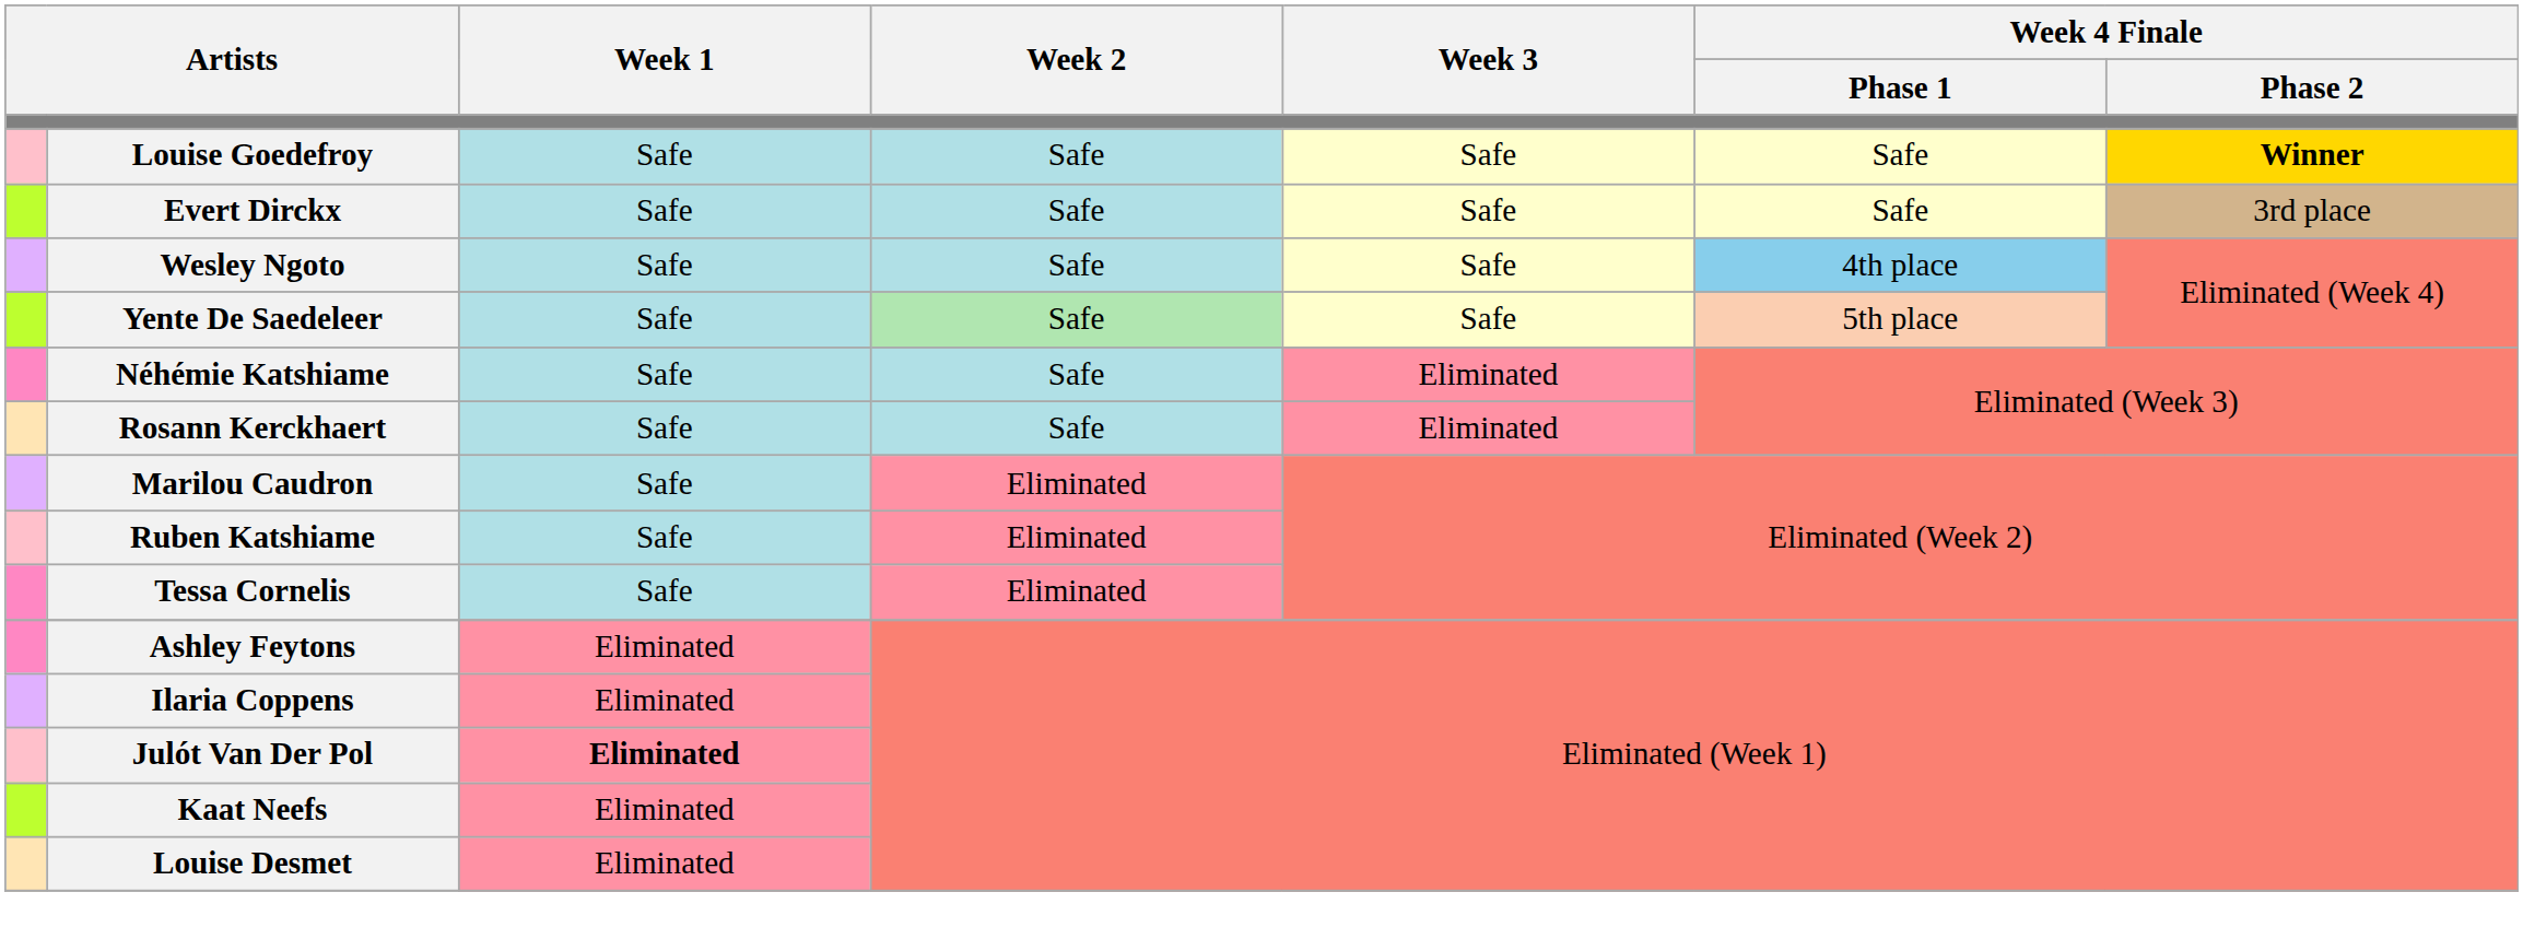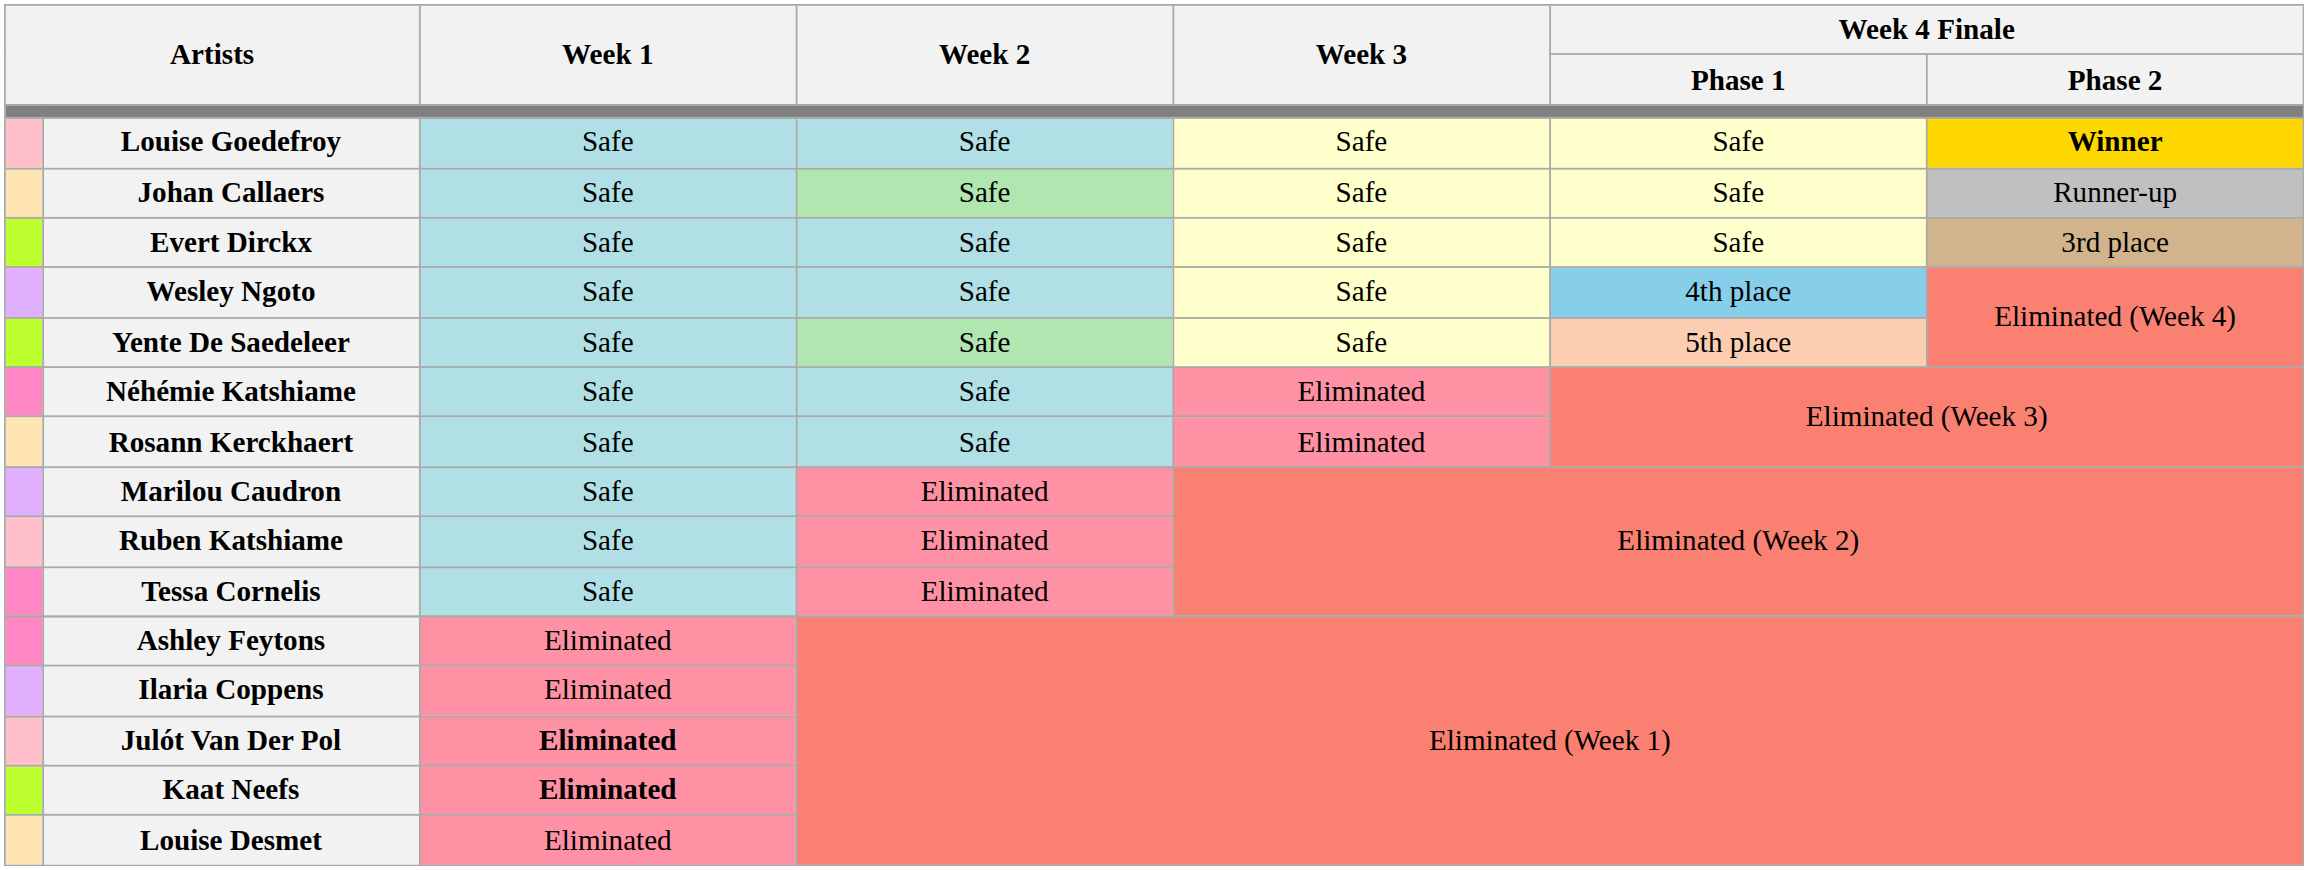+ row: Johan Callaers | Safe | Safe | Safe | Safe | Runner-up
Kaat Neefs | Week 1: normal -> bold
